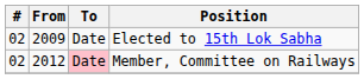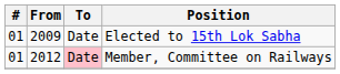Elected to 15th Lok Sabha | #: 02 -> 01
Member, Committee on Railways | #: 02 -> 01
